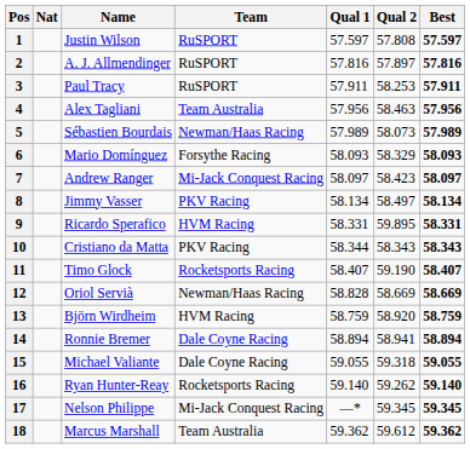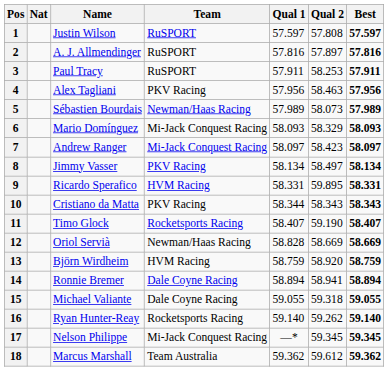4 | Team: Team Australia -> PKV Racing
6 | Team: Forsythe Racing -> Mi-Jack Conquest Racing
